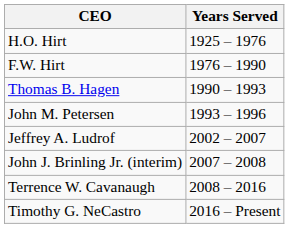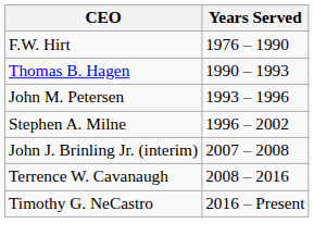- row: H.O. Hirt | 1925 – 1976
+ row: Stephen A. Milne | 1996 – 2002
- row: Jeffrey A. Ludrof | 2002 – 2007
